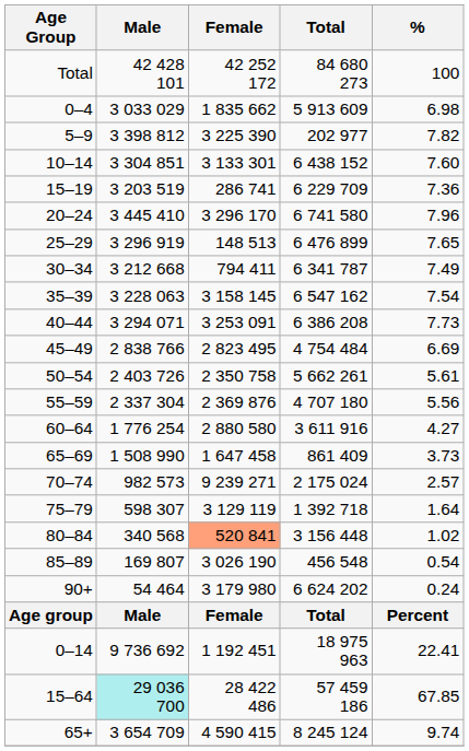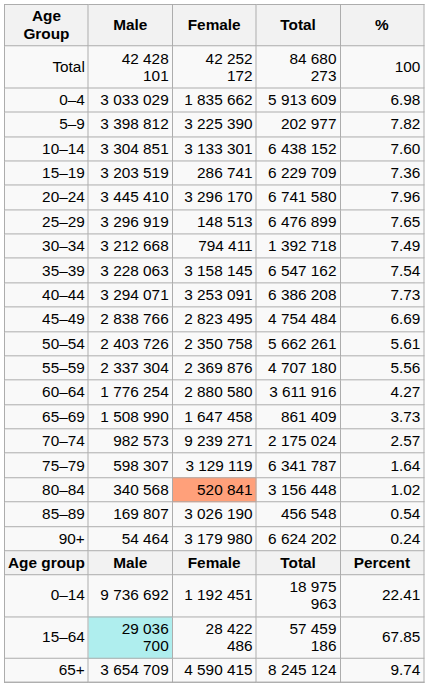30–34 | Total: 6 341 787 -> 1 392 718
75–79 | Total: 1 392 718 -> 6 341 787
